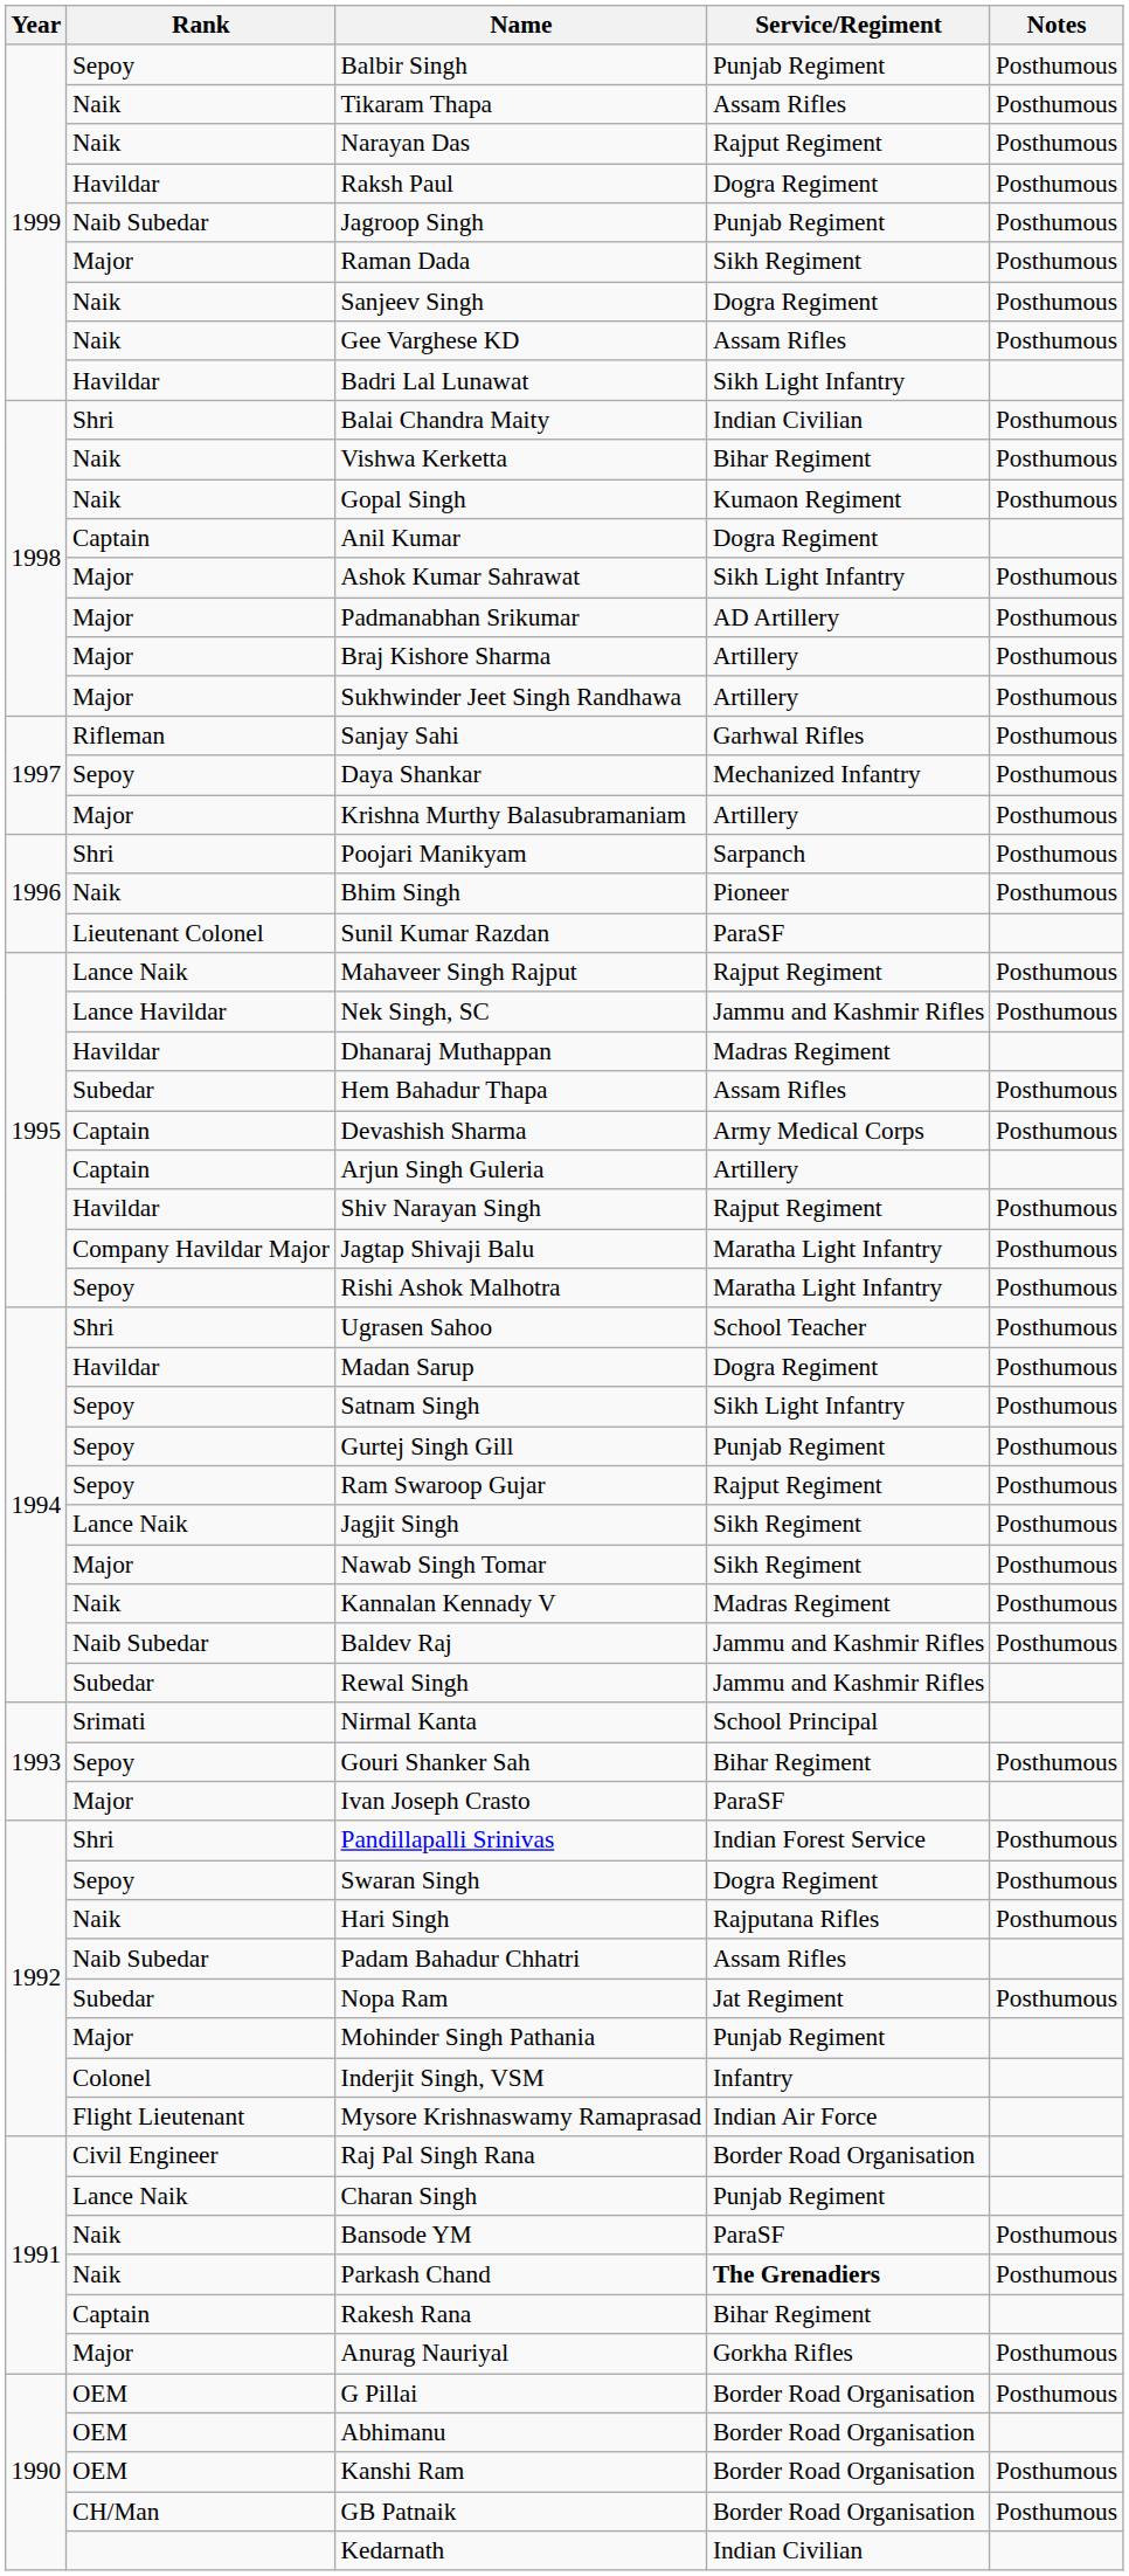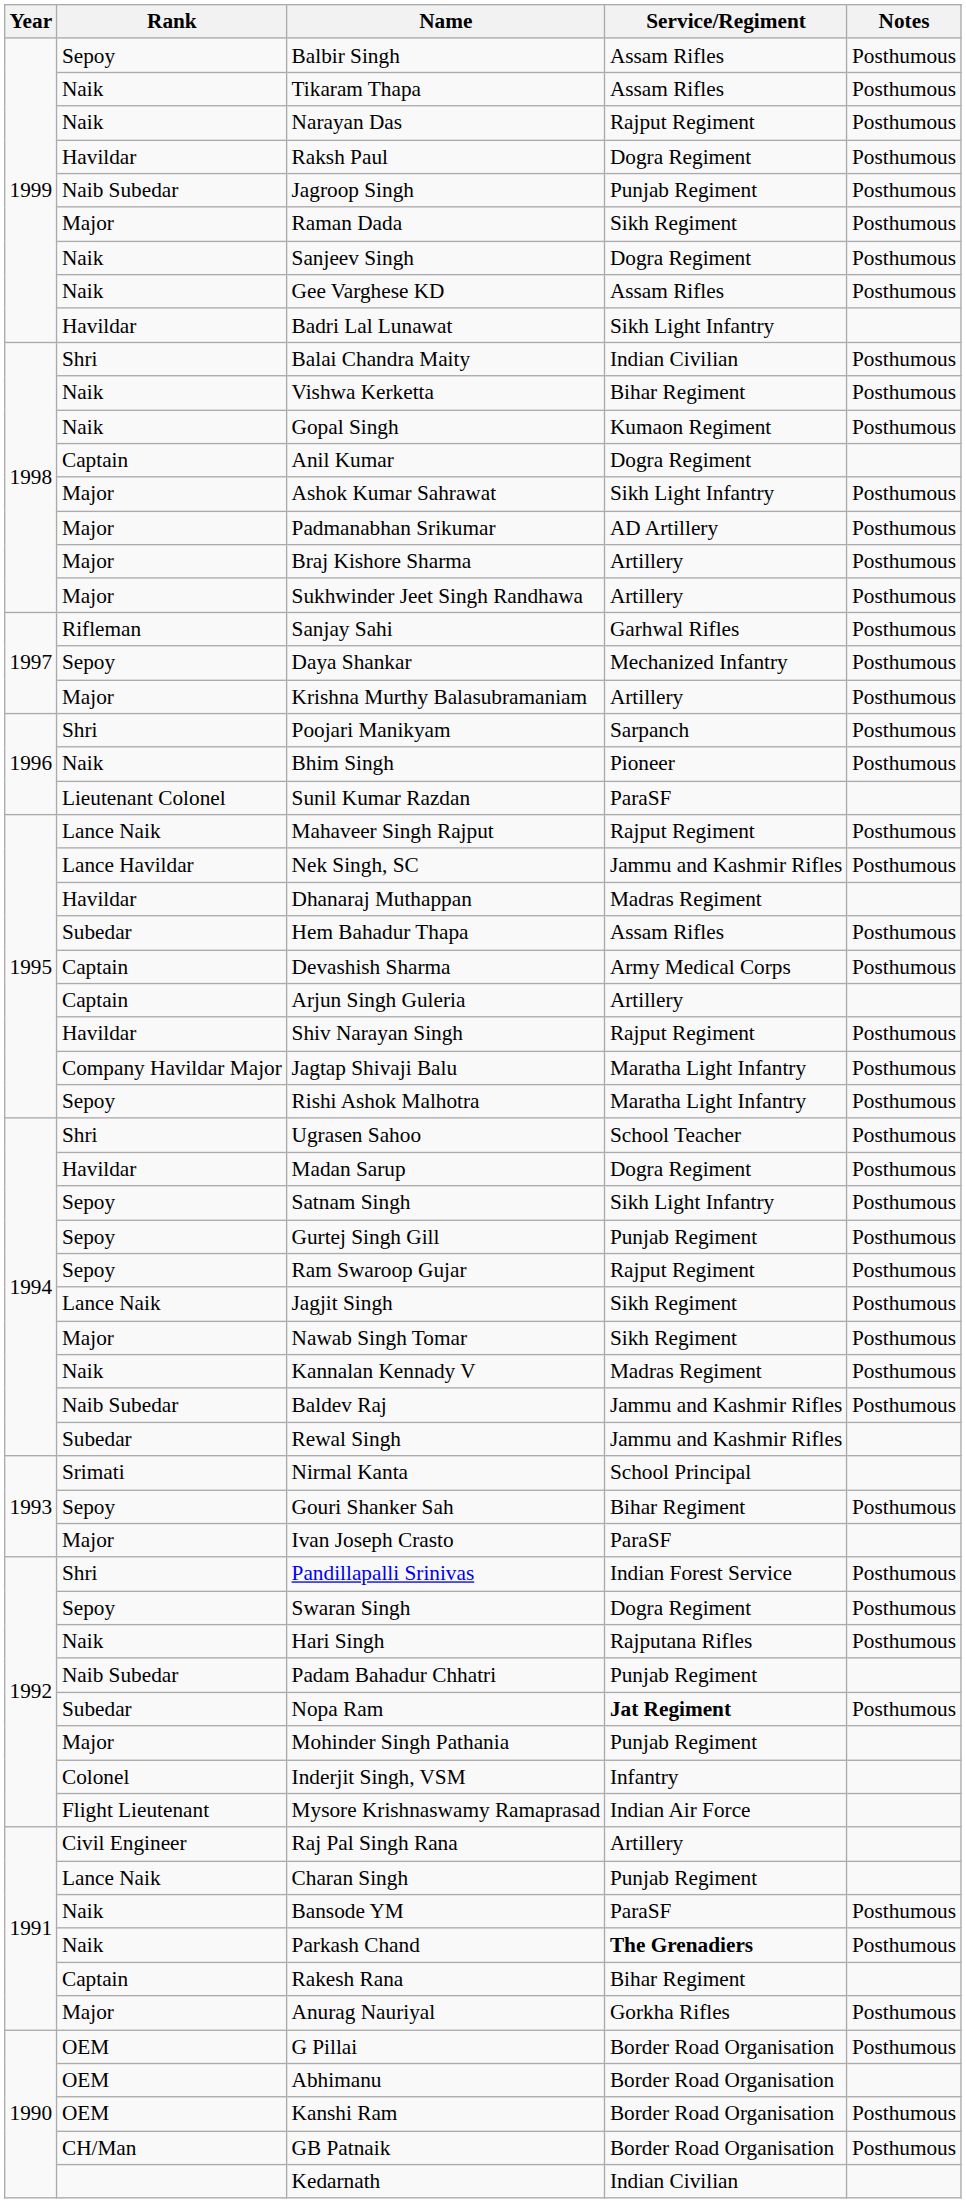Balbir Singh | Service/Regiment: Punjab Regiment -> Assam Rifles
Padam Bahadur Chhatri | Service/Regiment: Assam Rifles -> Punjab Regiment
Nopa Ram | Service/Regiment: normal -> bold
Raj Pal Singh Rana | Service/Regiment: Border Road Organisation -> Artillery
